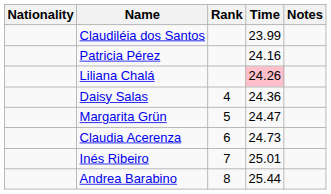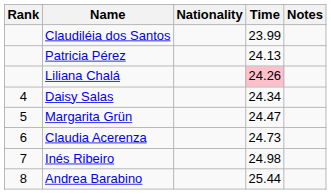columns swapped: Rank <-> Nationality
Patricia Pérez | Time: 24.16 -> 24.13
Daisy Salas | Time: 24.36 -> 24.34
Inés Ribeiro | Time: 25.01 -> 24.98
